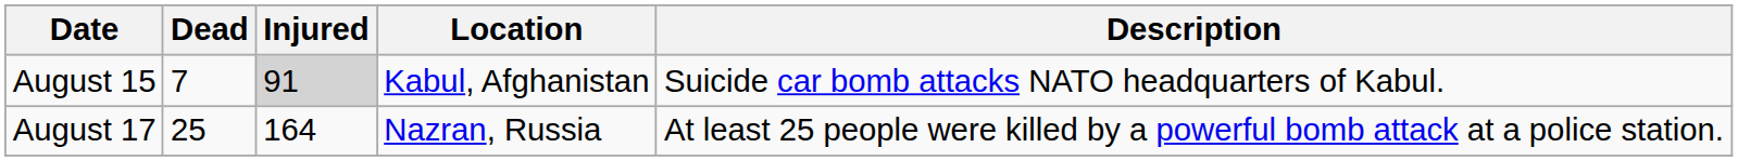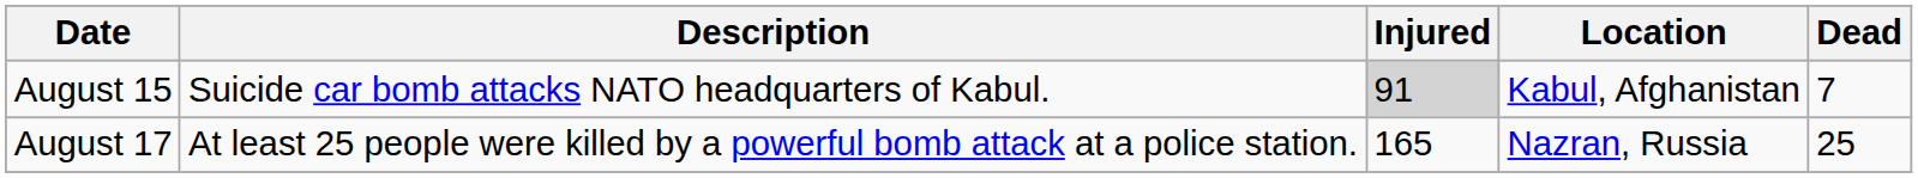columns swapped: Dead <-> Description
August 17 | Injured: 164 -> 165
